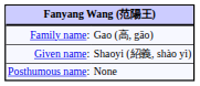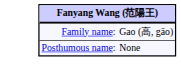- row: Given name: | Shaoyi (紹義, shào yì)
